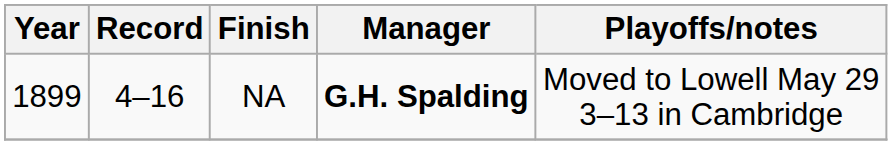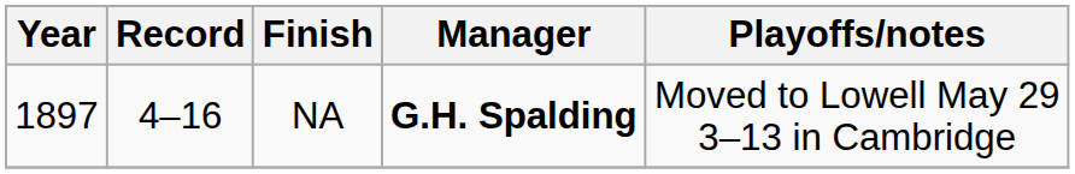NA | Year: 1899 -> 1897
